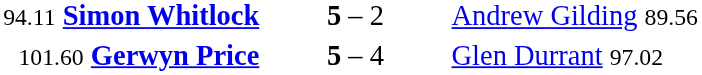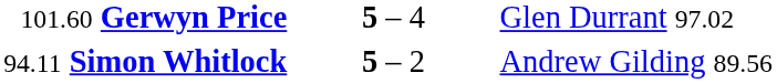rows swapped: 94.11 Simon Whitlock <-> 101.60 Gerwyn Price
